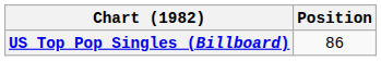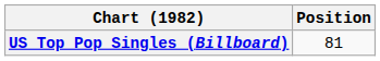US Top Pop Singles (Billboard) | Position: 86 -> 81
